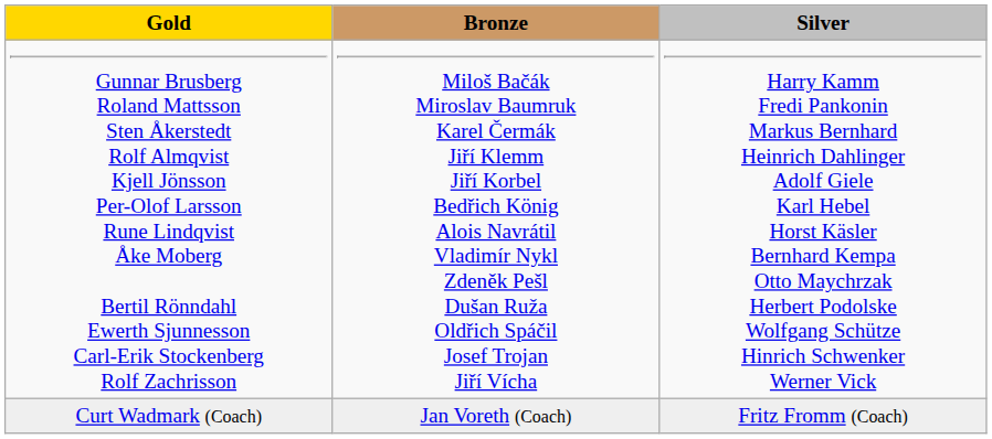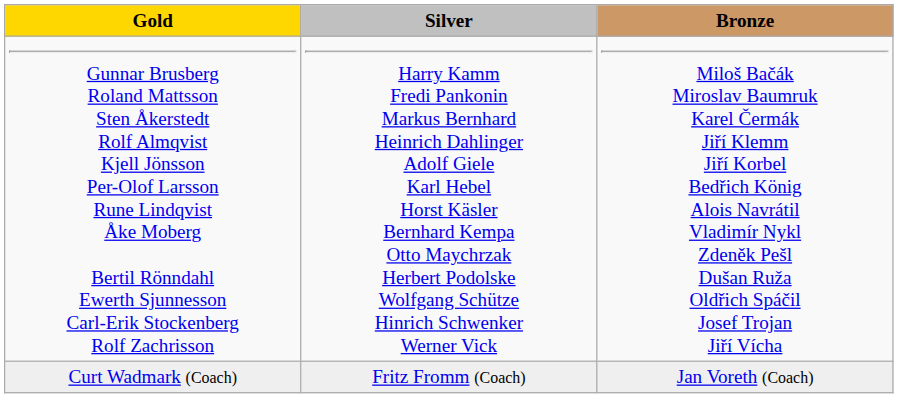columns swapped: Silver <-> Bronze
